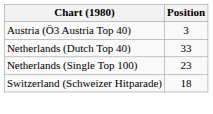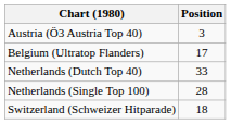+ row: Belgium (Ultratop Flanders) | 17
Netherlands (Single Top 100) | Position: 23 -> 28
